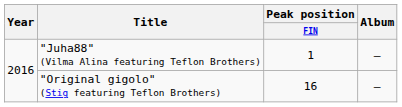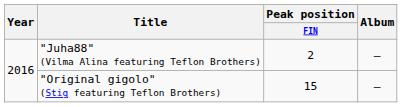"Juha88" (Vilma Alina featuring Teflon Brothers) | Peak position / FIN: 1 -> 2
"Original gigolo" (Stig featuring Teflon Brothers) | Peak position / FIN: 16 -> 15
